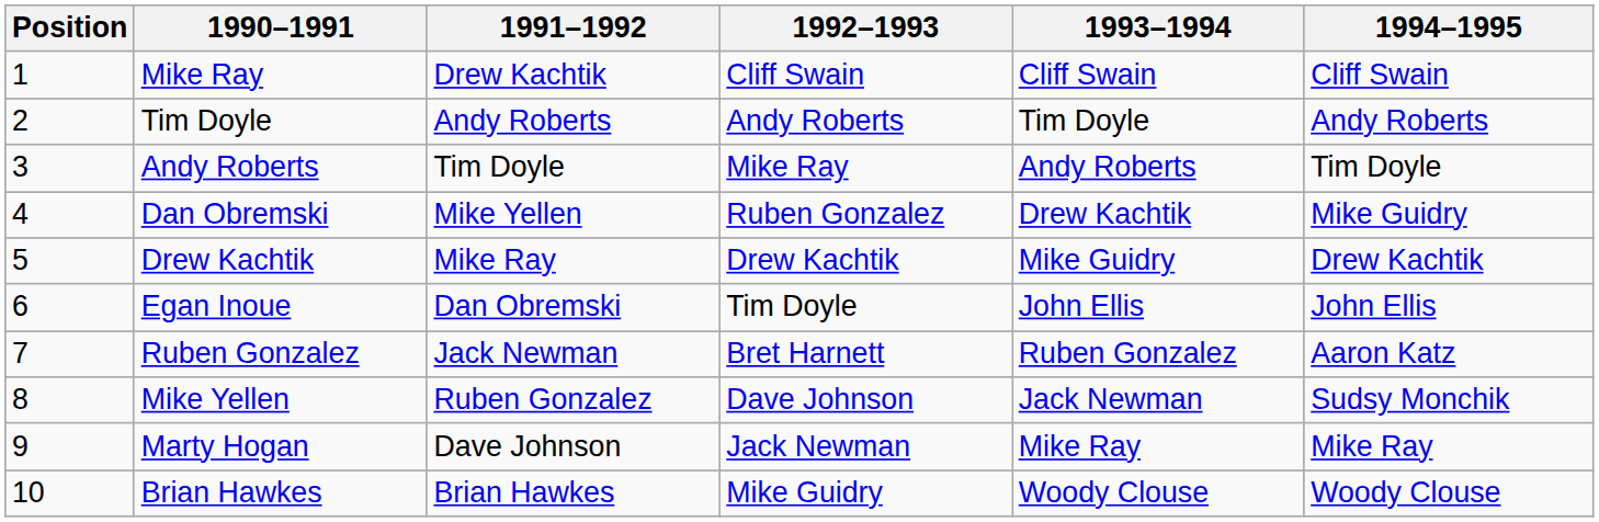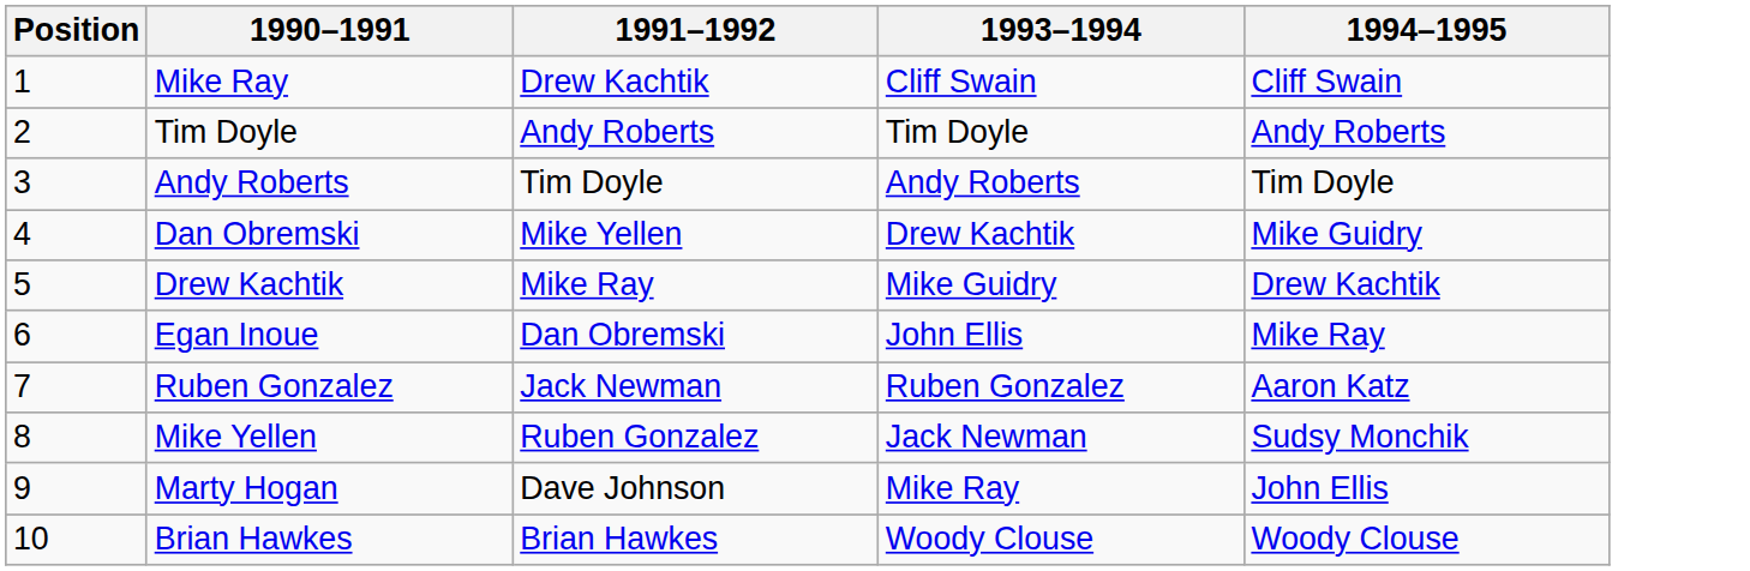- column: 1992–1993 | Cliff Swain | Andy Roberts | Mike Ray | Ruben Gonzalez | Drew Kachtik | Tim Doyle | Bret Harnett | Dave Johnson | Jack Newman | Mike Guidry
Egan Inoue | 1994–1995: John Ellis -> Mike Ray
Marty Hogan | 1994–1995: Mike Ray -> John Ellis
